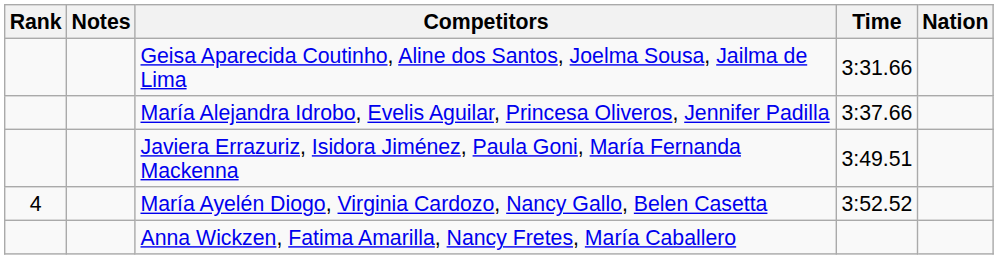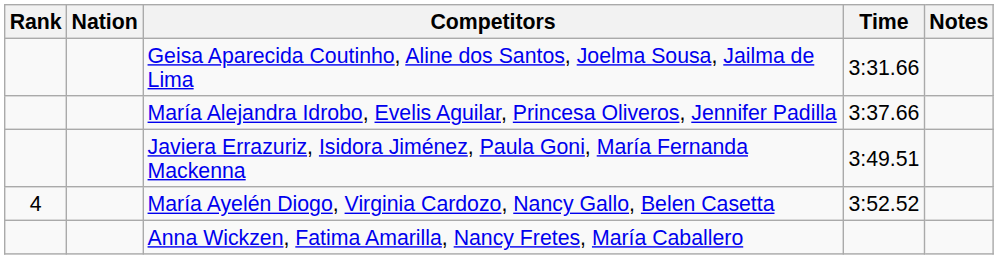columns swapped: Nation <-> Notes
